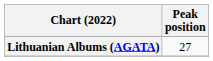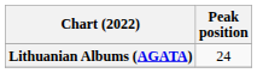Lithuanian Albums (AGATA) | Peak position: 27 -> 24
